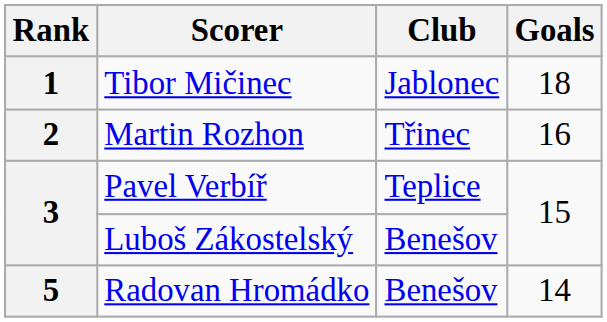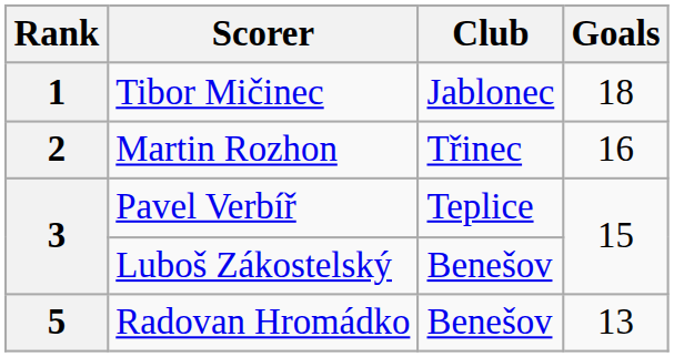Radovan Hromádko | Goals: 14 -> 13
